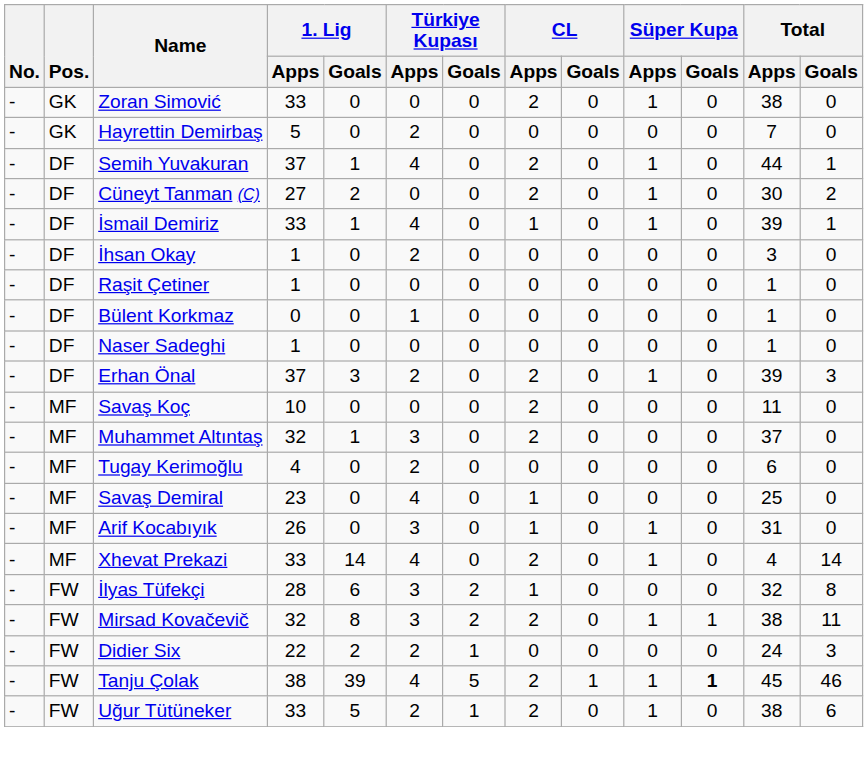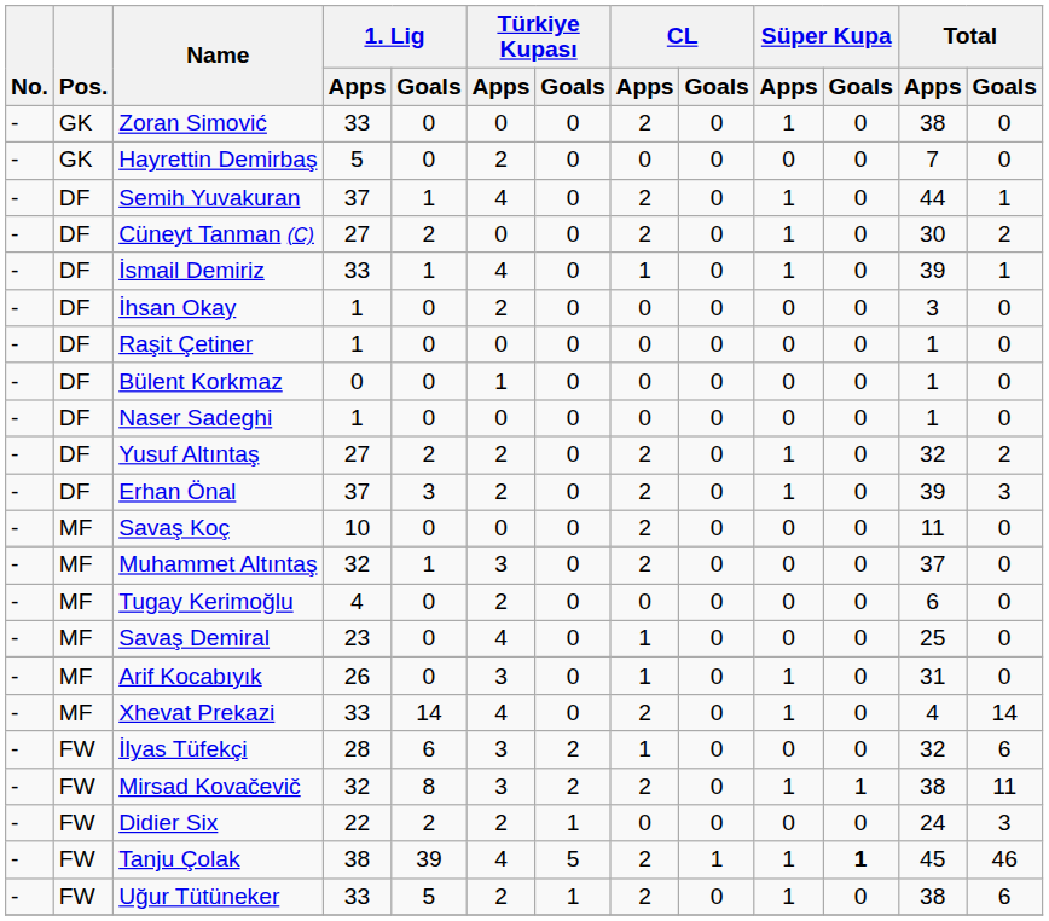+ row: - | DF | Yusuf Altıntaş | 27 | 2 | 2 | 0 | 2 | 0 | 1 | 0 | 32 | 2
İlyas Tüfekçi | Total / Goals: 8 -> 6
